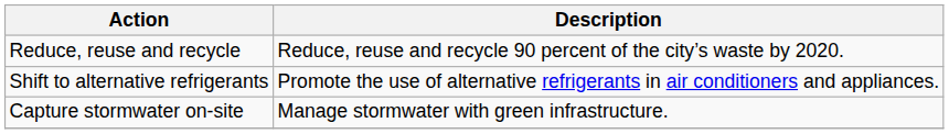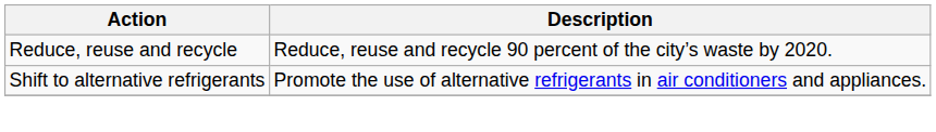- row: Capture stormwater on-site | Manage stormwater with green infrastructure.
